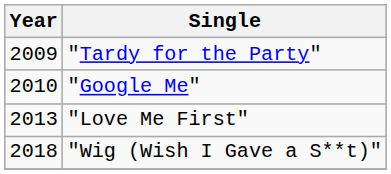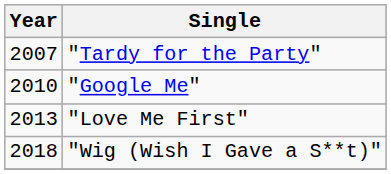"Tardy for the Party" | Year: 2009 -> 2007
